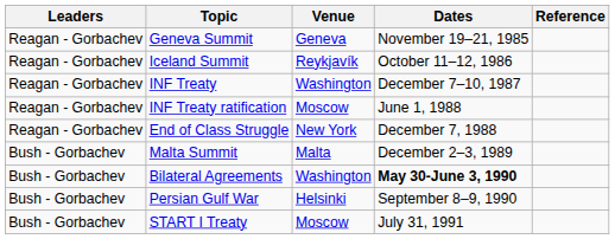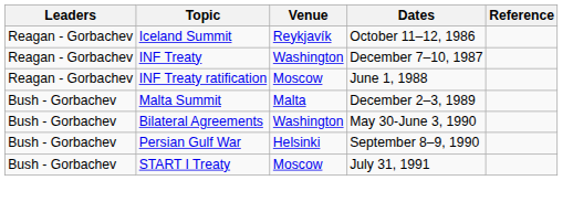- row: Reagan - Gorbachev | Geneva Summit | Geneva | November 19–21, 1985
- row: Reagan - Gorbachev | End of Class Struggle | New York | December 7, 1988
Bilateral Agreements | Dates: bold -> normal
